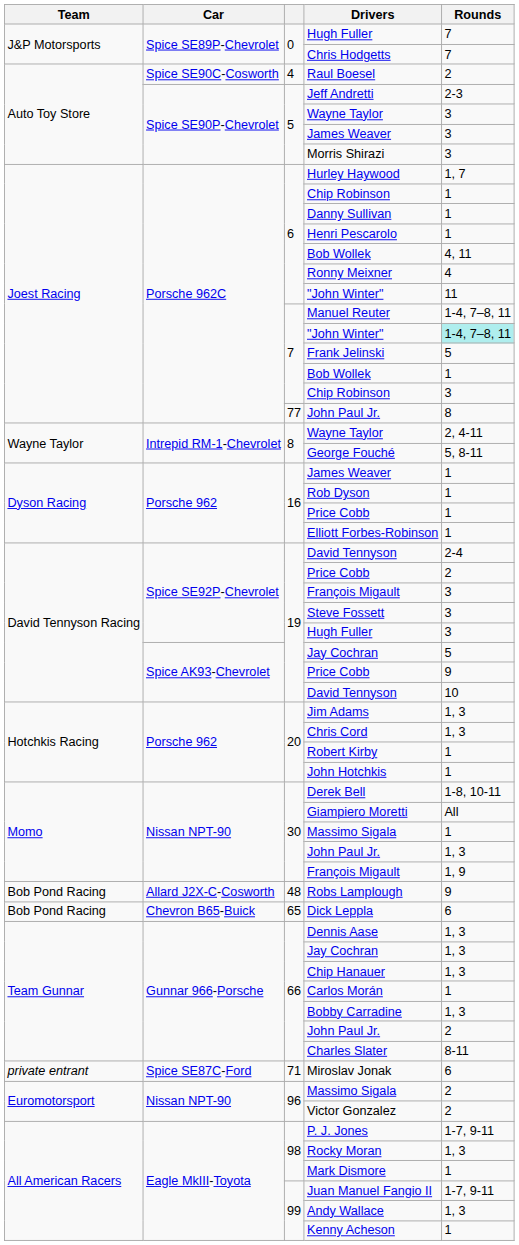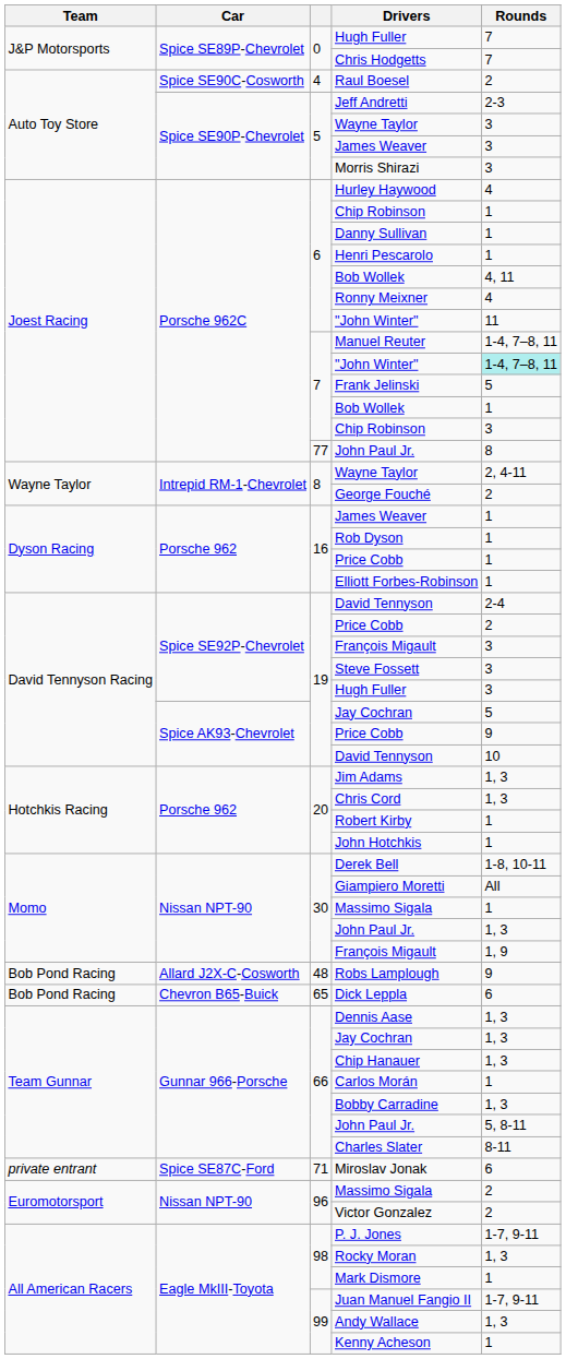Hurley Haywood | Rounds: 1, 7 -> 4
George Fouché | Rounds: 5, 8-11 -> 2
66 / John Paul Jr. | Rounds: 2 -> 5, 8-11
